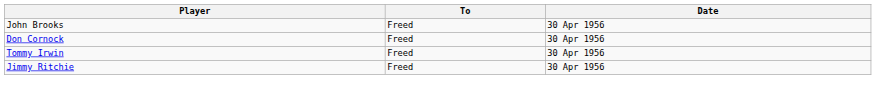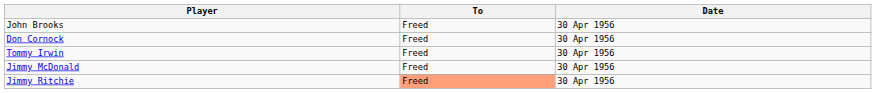+ row: Jimmy McDonald | Freed | 30 Apr 1956
Jimmy Ritchie | To: no background -> lightsalmon background
